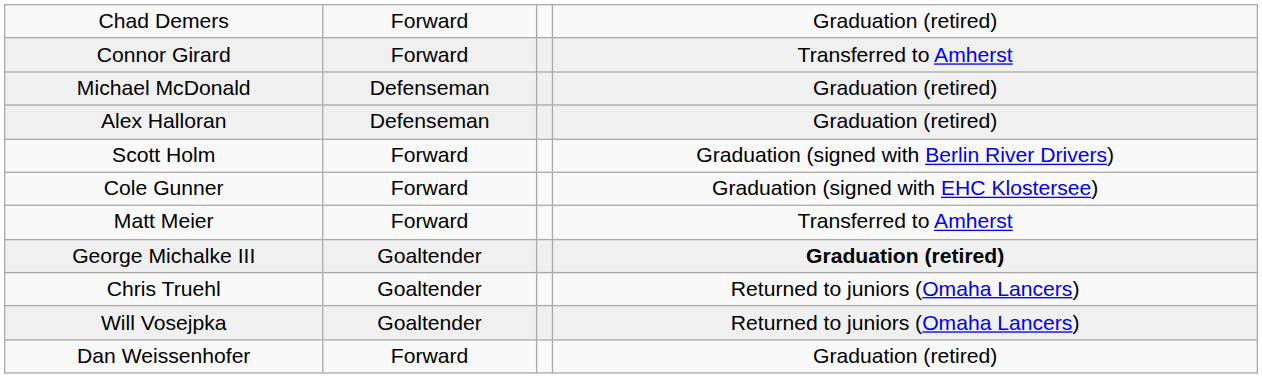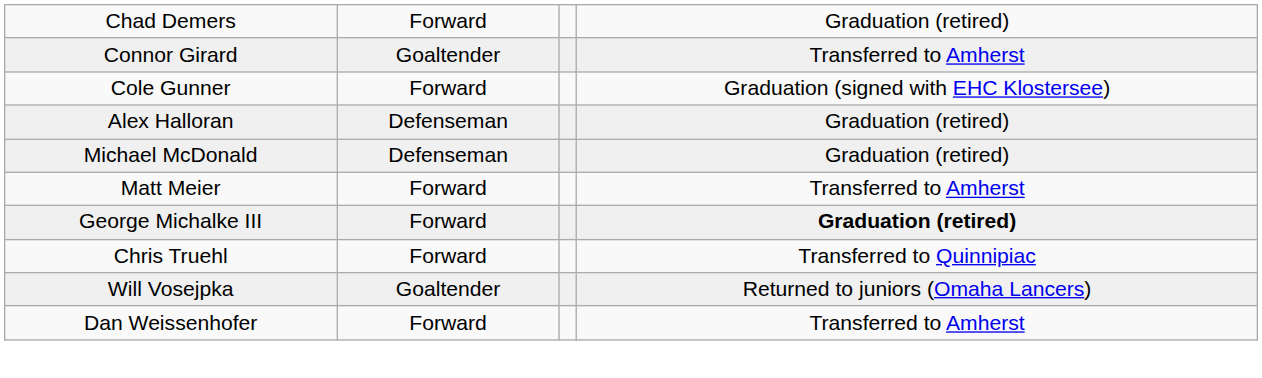Connor Girard | column 2: Forward -> Goaltender
rows swapped: Cole Gunner <-> Michael McDonald
- row: Scott Holm | Forward | Graduation (signed with Berlin River Drivers)
George Michalke III | column 2: Goaltender -> Forward
Chris Truehl | column 2: Goaltender -> Forward
Chris Truehl | column 4: Returned to juniors (Omaha Lancers) -> Transferred to Quinnipiac
Dan Weissenhofer | column 4: Graduation (retired) -> Transferred to Amherst
